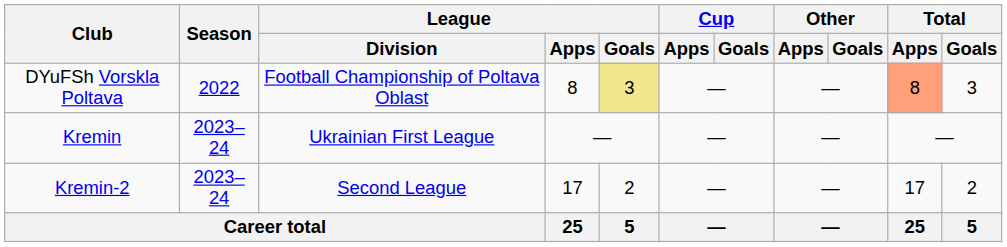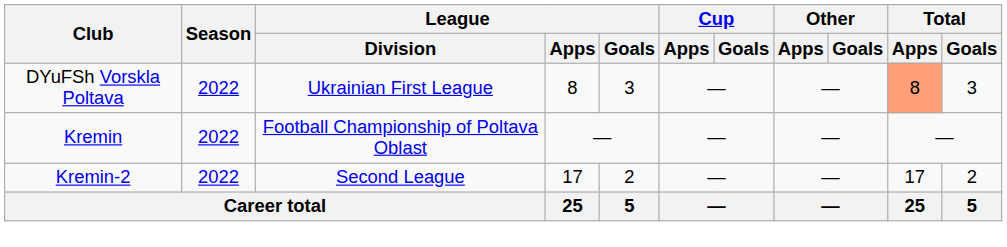DYuFSh Vorskla Poltava | League / Division: Football Championship of Poltava Oblast -> Ukrainian First League
DYuFSh Vorskla Poltava | League / Goals: khaki background -> no background
Kremin | Season: 2023–24 -> 2022
Kremin | League / Division: Ukrainian First League -> Football Championship of Poltava Oblast
Kremin-2 | Season: 2023–24 -> 2022
